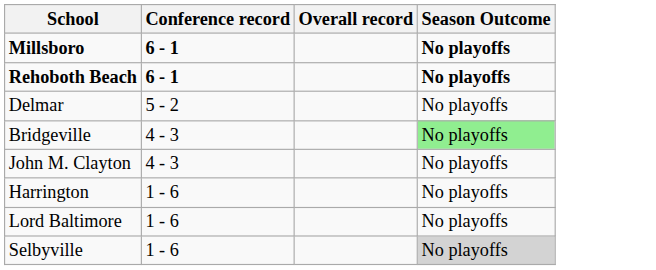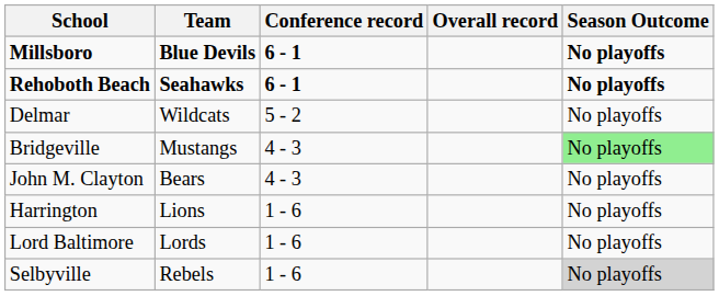+ column: Team | Blue Devils | Seahawks | Wildcats | Mustangs | Bears | Lions | Lords | Rebels
